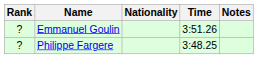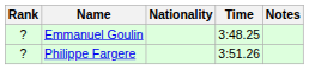Emmanuel Goulin | Time: 3:51.26 -> 3:48.25
Philippe Fargere | Time: 3:48.25 -> 3:51.26
